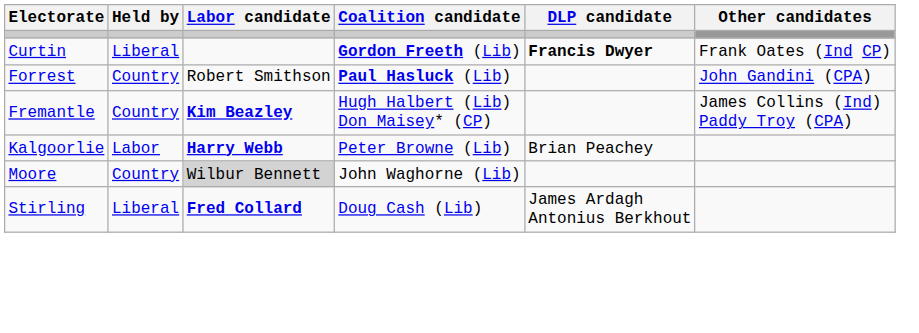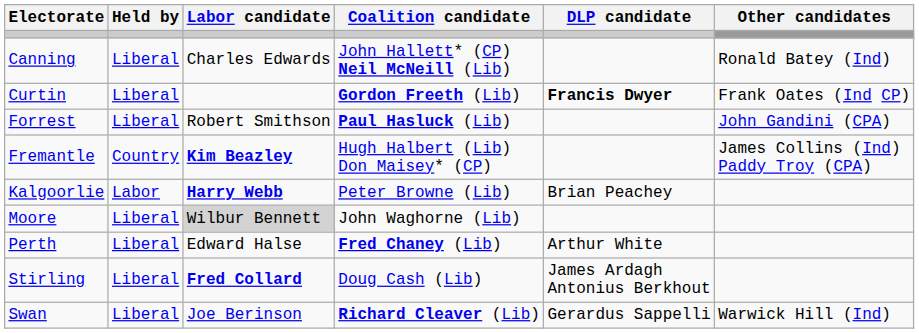+ row: Canning | Liberal | Charles Edwards | John Hallett* (CP) Neil McNeill (Lib) | Ronald Batey (Ind)
Forrest | Held by: Country -> Liberal
Moore | Held by: Country -> Liberal
+ row: Perth | Liberal | Edward Halse | Fred Chaney (Lib) | Arthur White
+ row: Swan | Liberal | Joe Berinson | Richard Cleaver (Lib) | Gerardus Sappelli | Warwick Hill (Ind)
